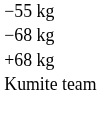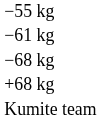+ row: −61 kg
